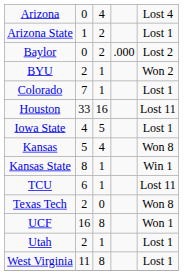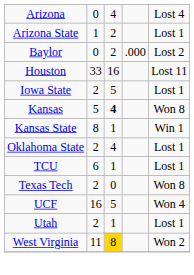- row: BYU | 2 | 1 | Won 2
- row: Colorado | 7 | 1 | Lost 1
Iowa State | column 2: 4 -> 2
Kansas | column 3: normal -> bold
+ row: Oklahoma State | 2 | 4 | Lost 1
TCU | column 5: Lost 11 -> Lost 1
UCF | column 3: 8 -> 5
UCF | column 5: Won 1 -> Won 4
West Virginia | column 3: no background -> gold background
West Virginia | column 5: Lost 1 -> Won 2
